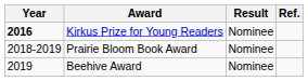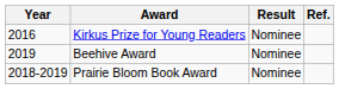Kirkus Prize for Young Readers | Year: bold -> normal
rows swapped: Prairie Bloom Book Award <-> Beehive Award
